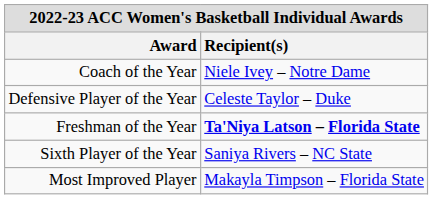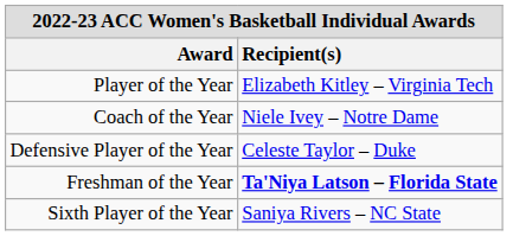+ row: Player of the Year | Elizabeth Kitley – Virginia Tech
- row: Most Improved Player | Makayla Timpson – Florida State
